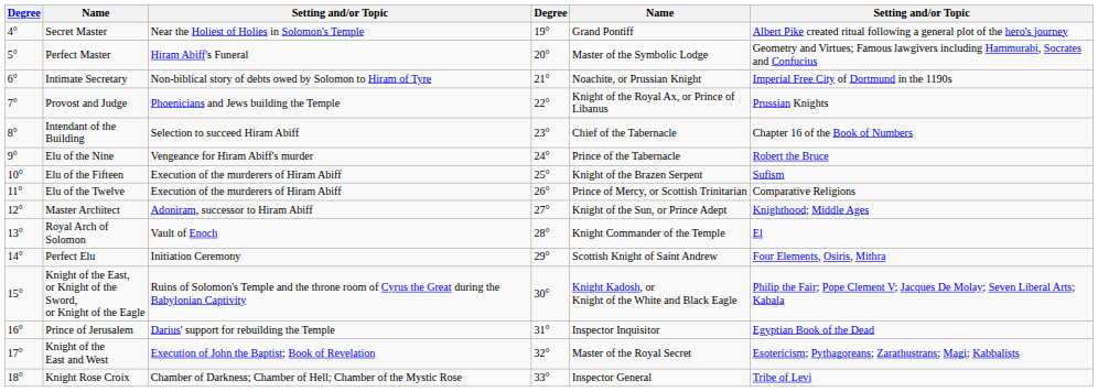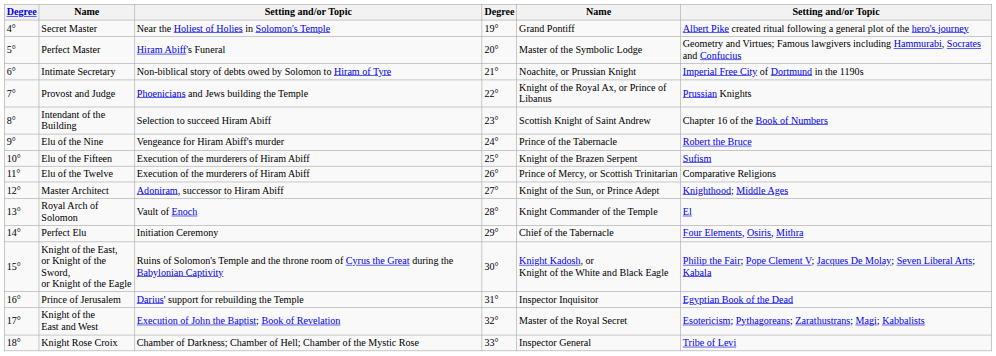Intendant of the Building | column 5: Chief of the Tabernacle -> Scottish Knight of Saint Andrew
Perfect Elu | column 5: Scottish Knight of Saint Andrew -> Chief of the Tabernacle
